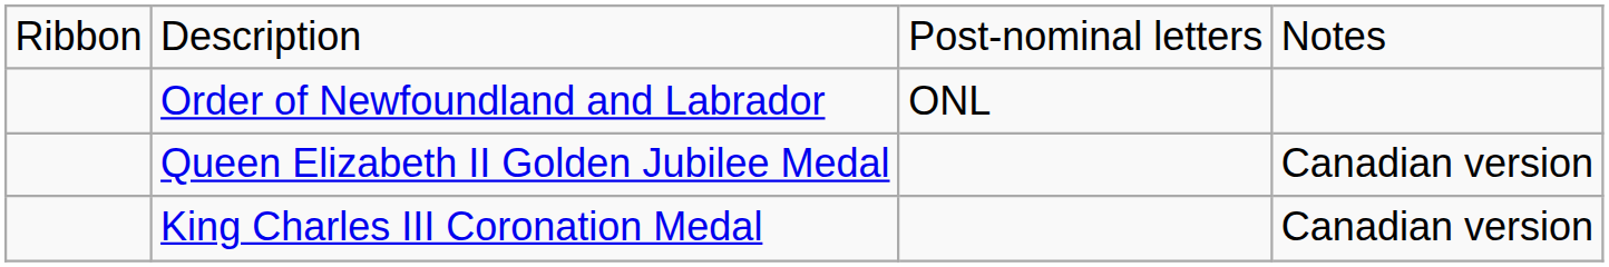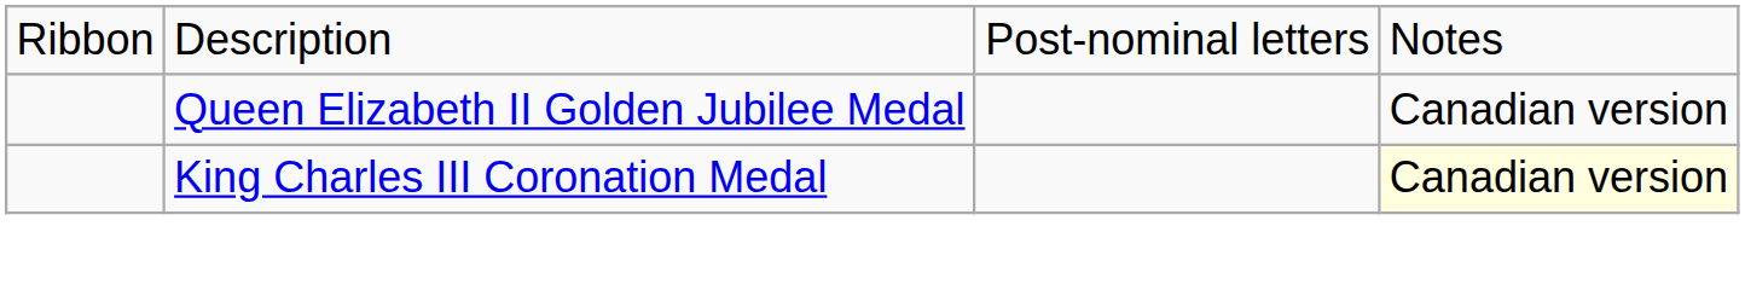- row: Order of Newfoundland and Labrador | ONL
King Charles III Coronation Medal | column 4: no background -> lightyellow background
